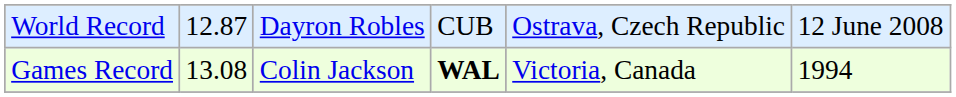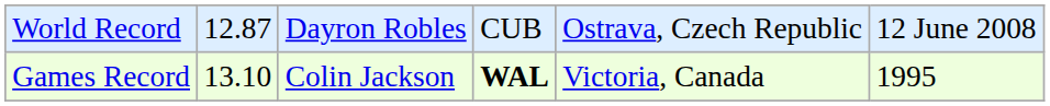Games Record | column 2: 13.08 -> 13.10
Games Record | column 6: 1994 -> 1995
